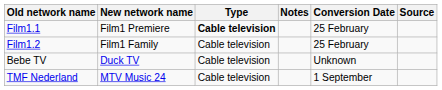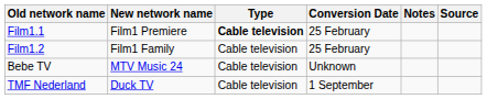columns swapped: Conversion Date <-> Notes
Bebe TV | New network name: Duck TV -> MTV Music 24
TMF Nederland | New network name: MTV Music 24 -> Duck TV
